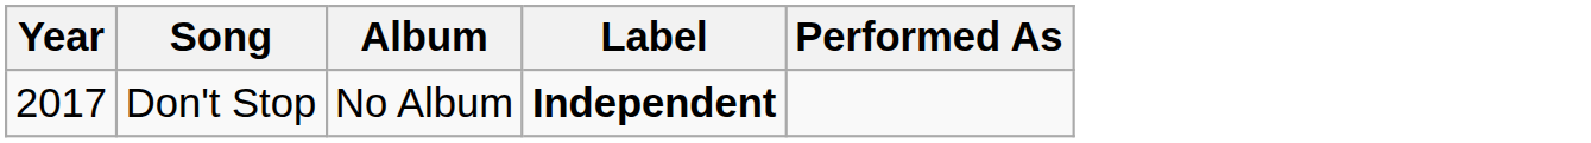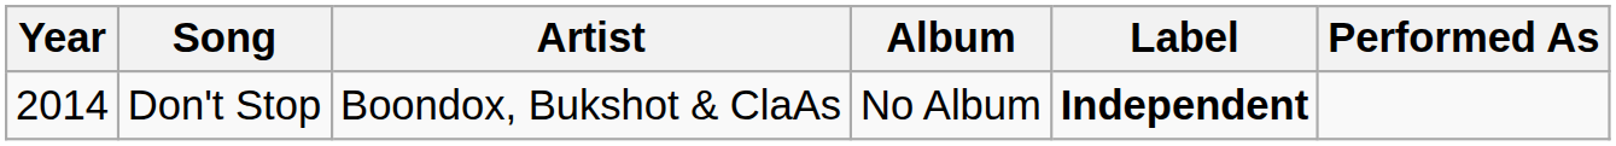+ column: Artist | Boondox, Bukshot & ClaAs
Don't Stop | Year: 2017 -> 2014
